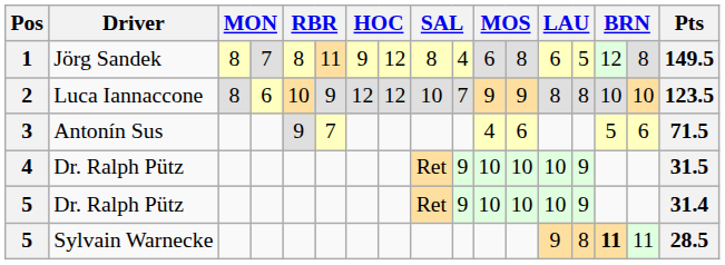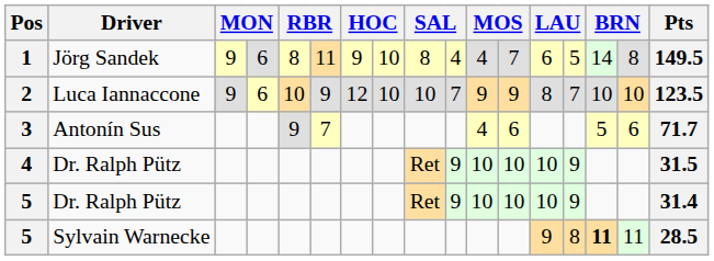1 | column 3: 8 -> 9
1 | column 4: 7 -> 6
1 | column 8: 12 -> 10
1 | column 11: 6 -> 4
1 | column 12: 8 -> 7
1 | column 15: 12 -> 14
2 | column 3: 8 -> 9
2 | column 8: 12 -> 10
2 | column 14: 8 -> 7
3 | Pts: 71.5 -> 71.7
